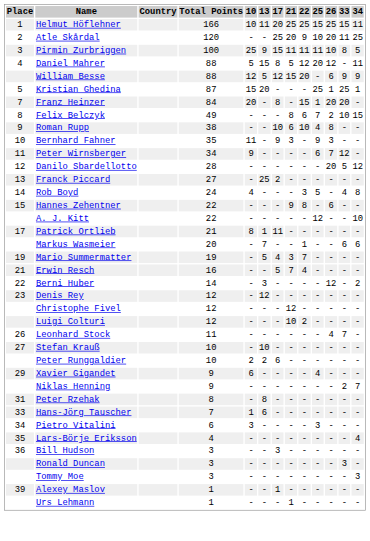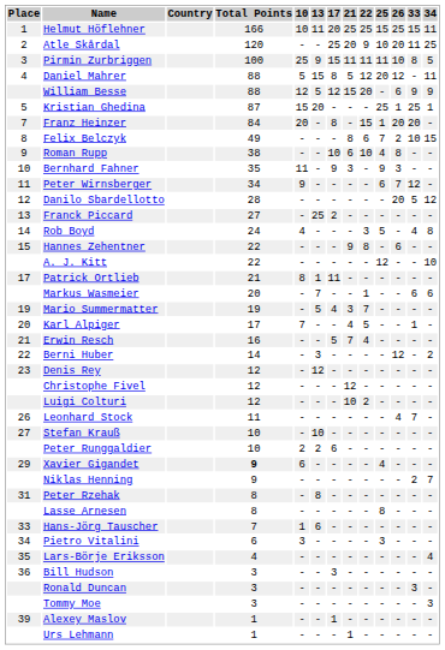+ row: 20 | Karl Alpiger | 17 | 7 | - | - | 4 | 5 | - | - | 1 | -
Xavier Gigandet | Total Points: normal -> bold
+ row: Lasse Arnesen | 8 | - | - | - | - | - | 8 | - | - | -
